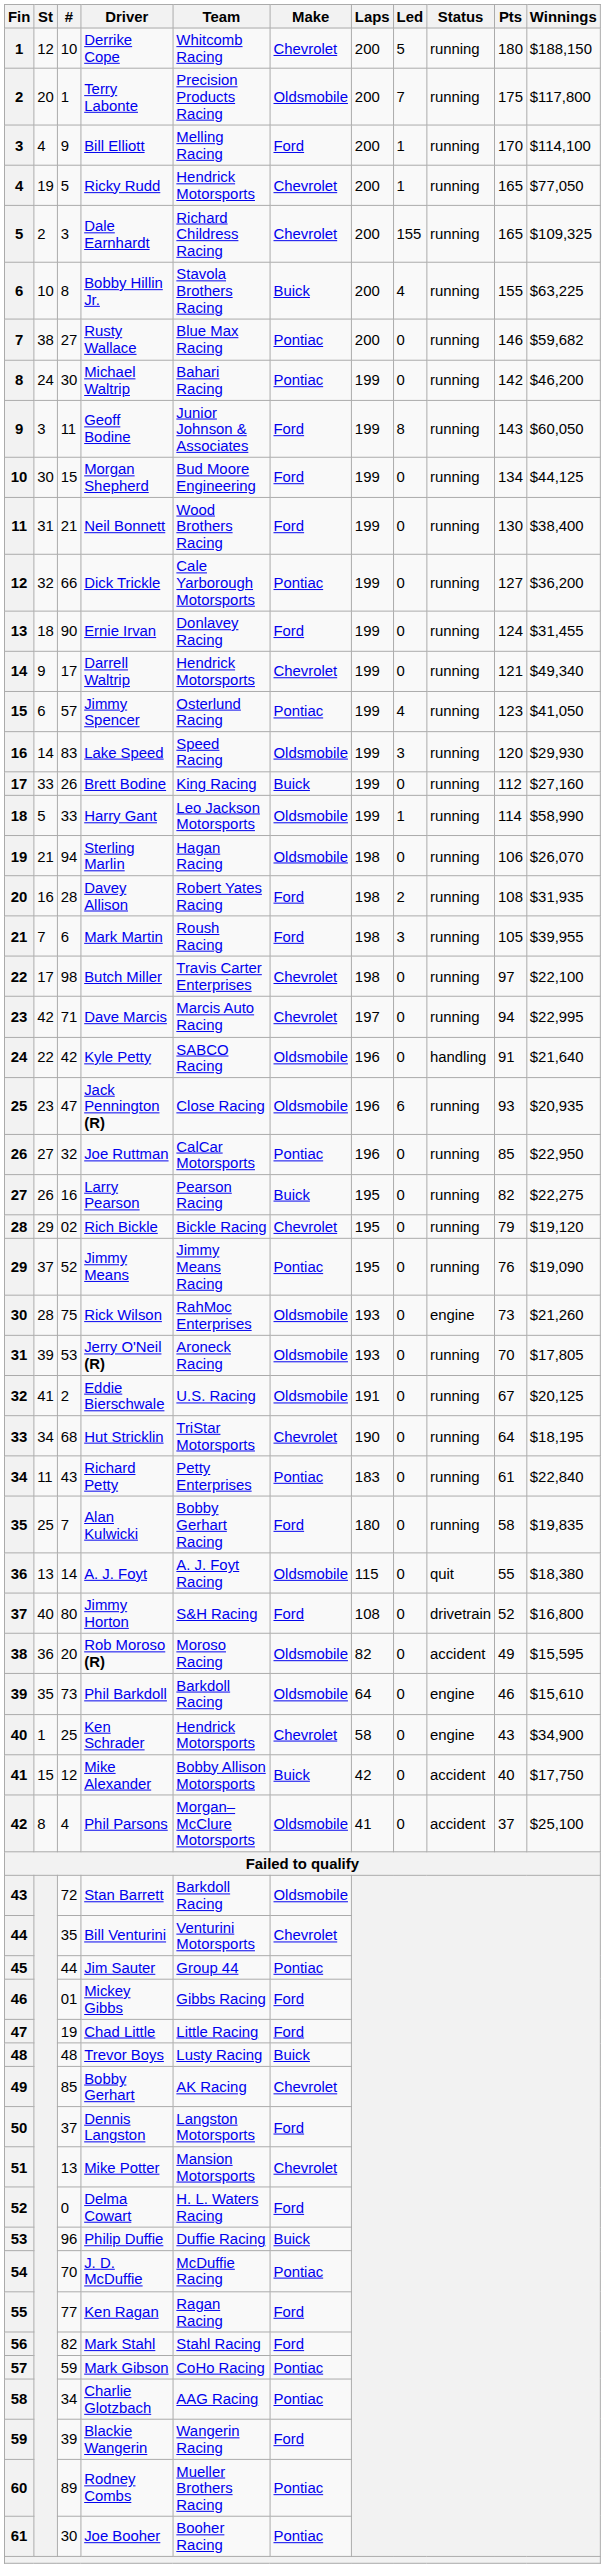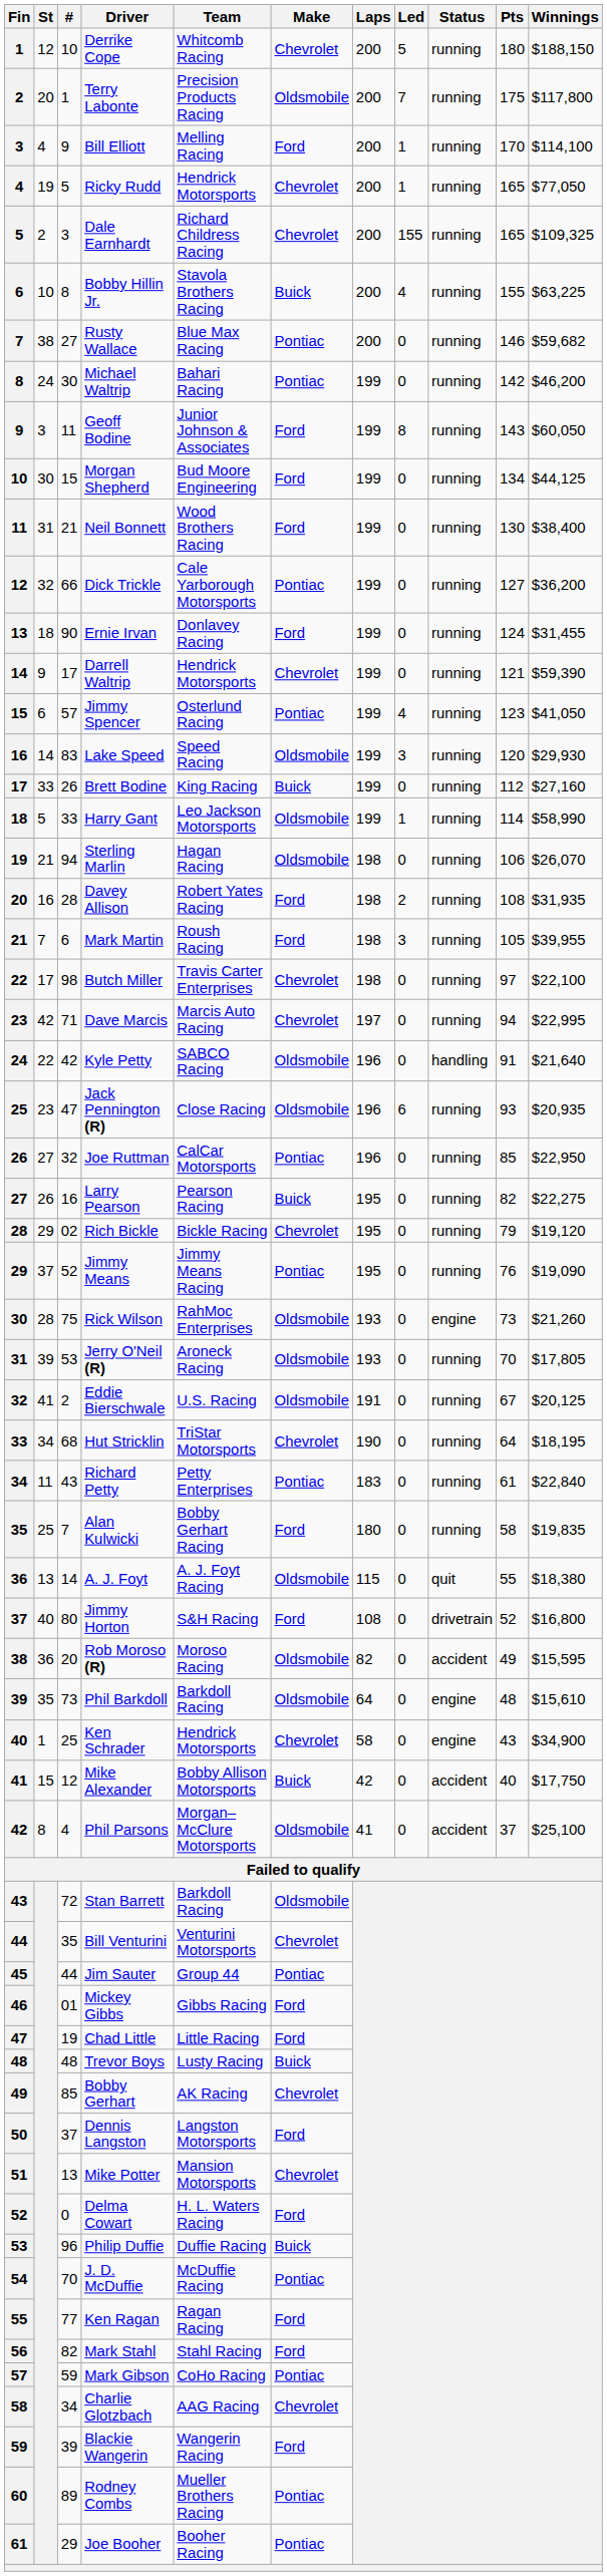Darrell Waltrip | Winnings: $49,340 -> $59,390
Phil Barkdoll | Pts: 46 -> 48
Charlie Glotzbach | Make: Pontiac -> Chevrolet
Joe Booher | #: 30 -> 29
